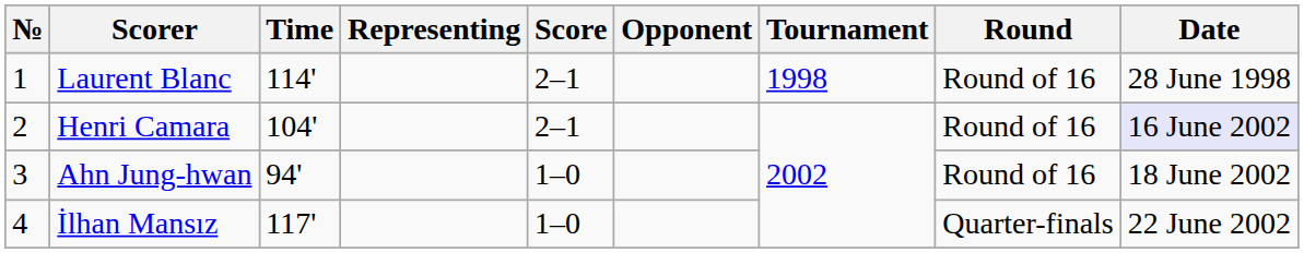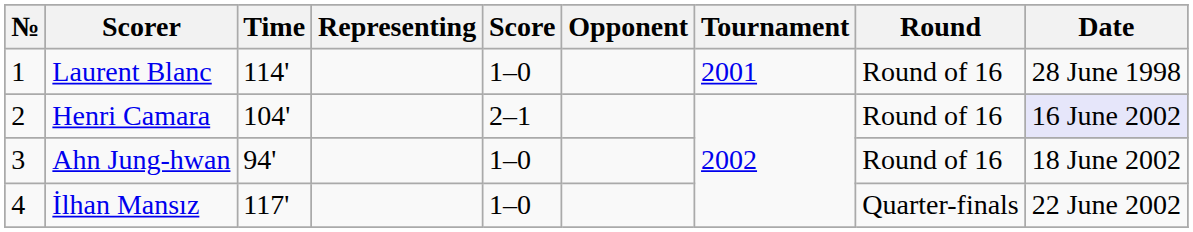Laurent Blanc | Score: 2–1 -> 1–0
Laurent Blanc | Tournament: 1998 -> 2001
